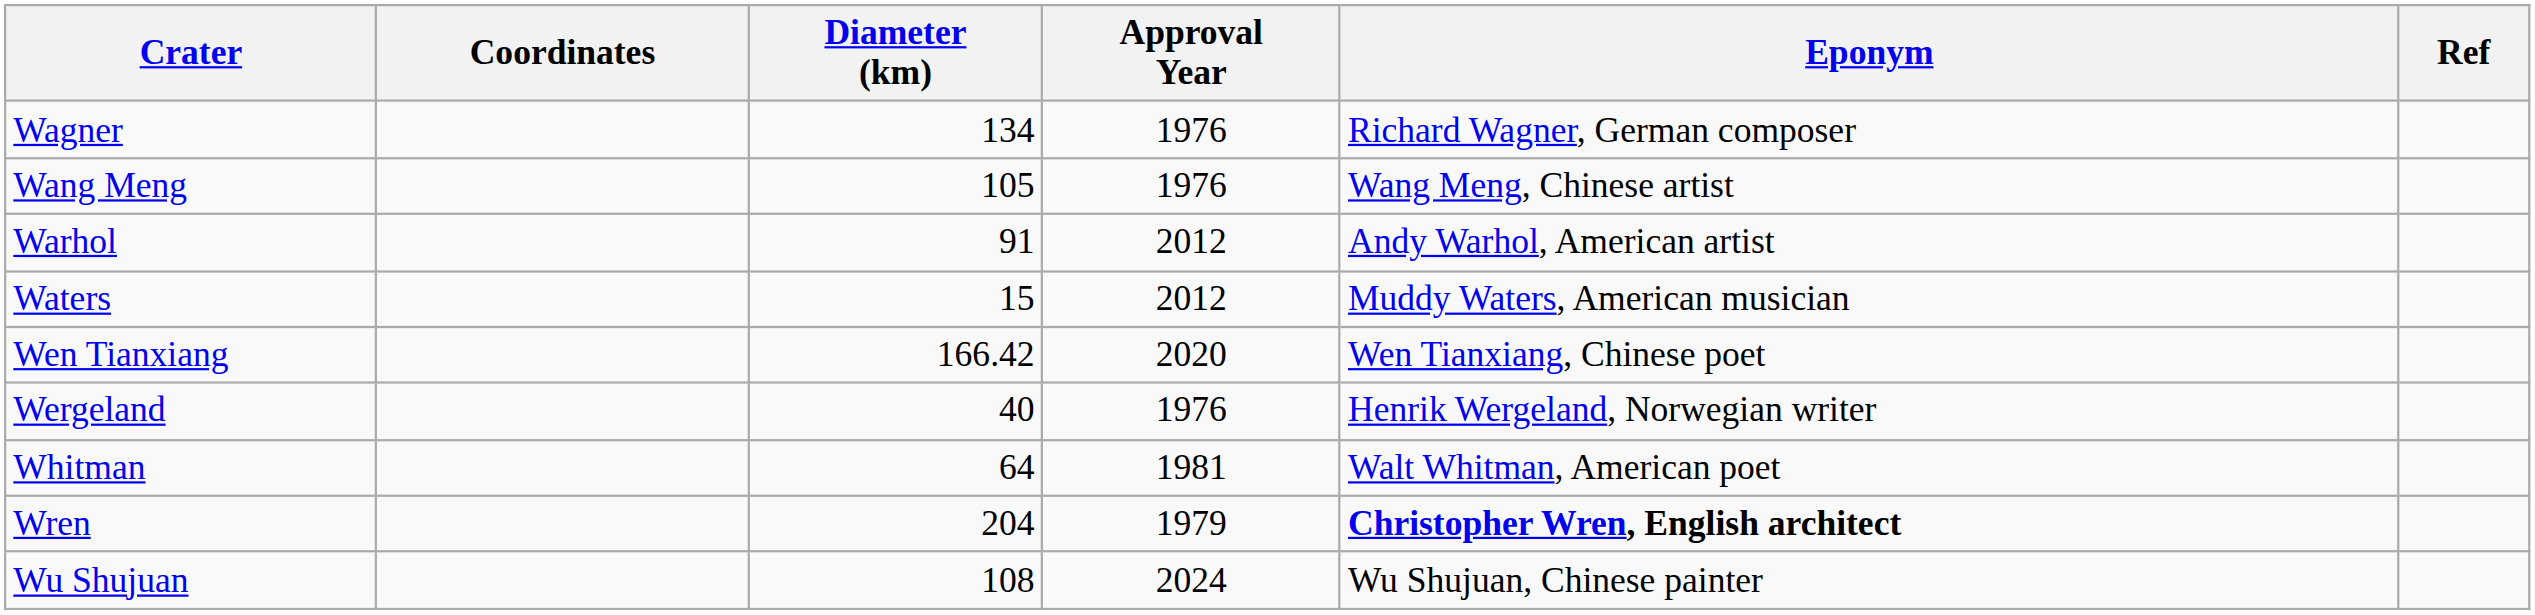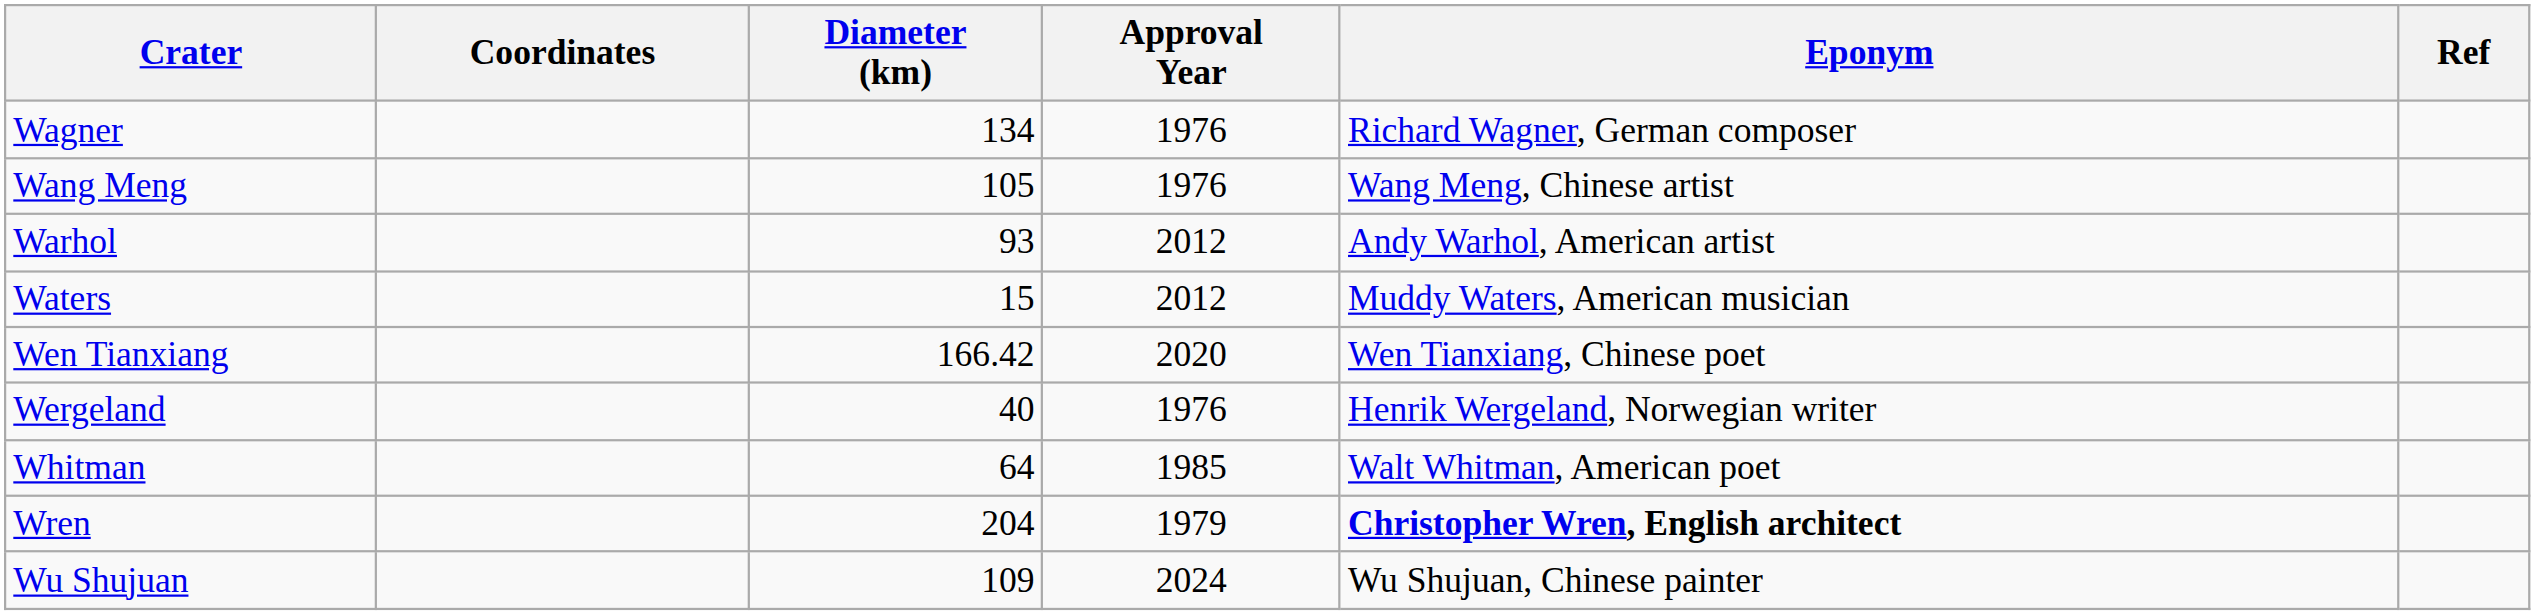Warhol | Diameter (km): 91 -> 93
Whitman | Approval Year: 1981 -> 1985
Wu Shujuan | Diameter (km): 108 -> 109
